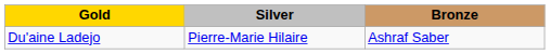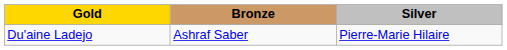columns swapped: Silver <-> Bronze
